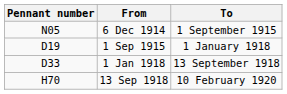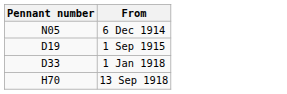- column: To | 1 September 1915 | 1 January 1918 | 13 September 1918 | 10 February 1920
